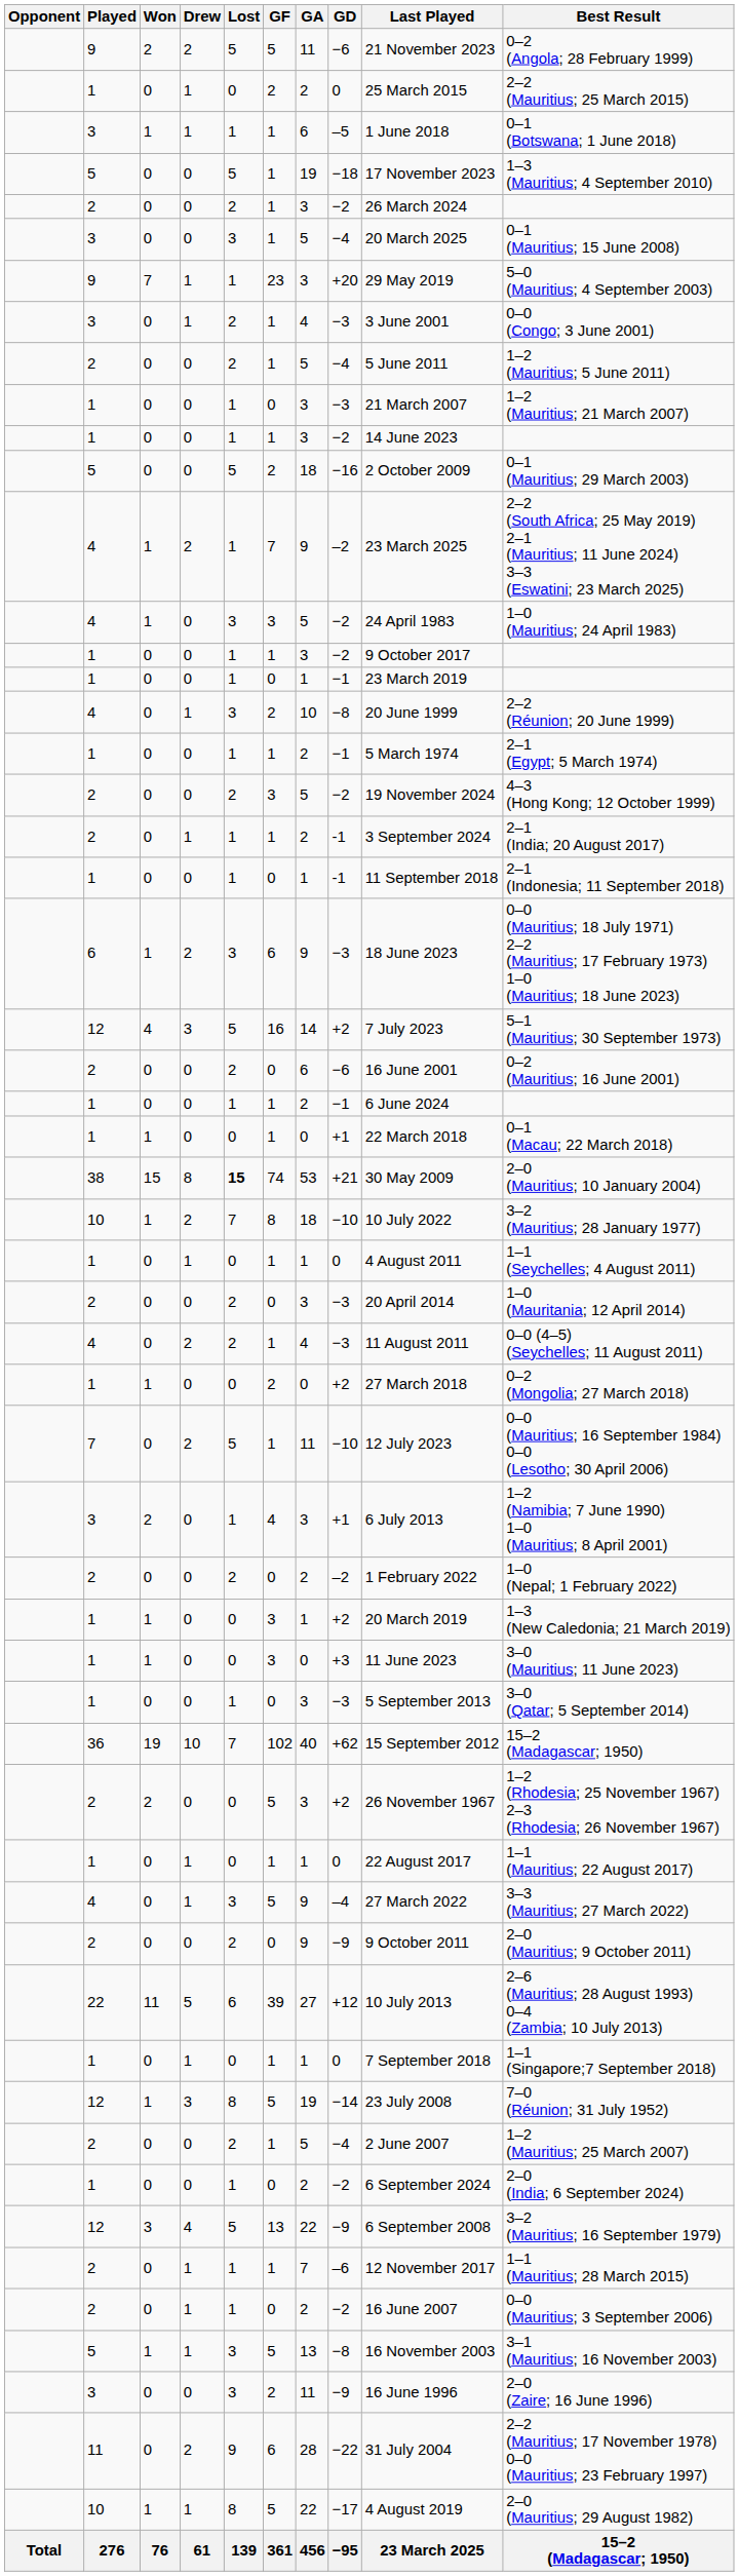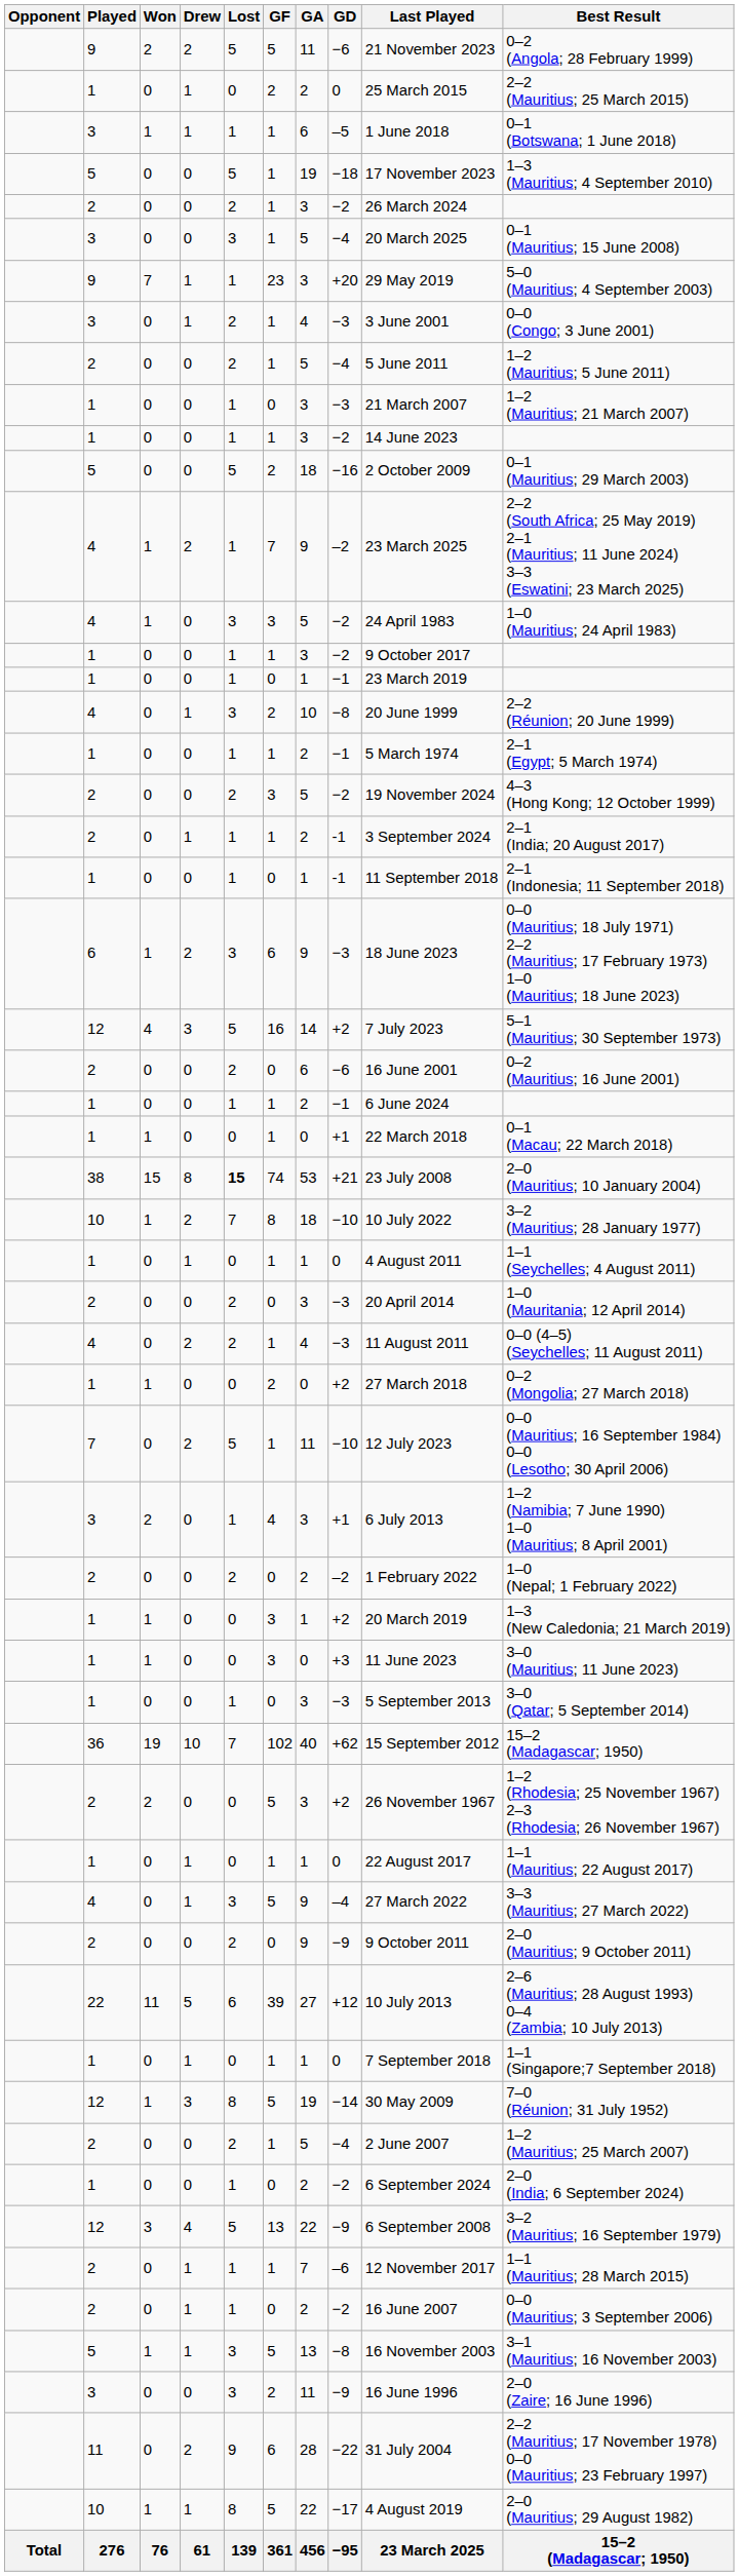38 | Last Played: 30 May 2009 -> 23 July 2008
12 / 1 | Last Played: 23 July 2008 -> 30 May 2009
